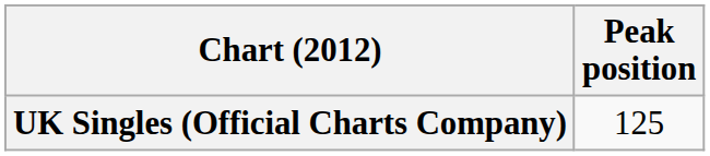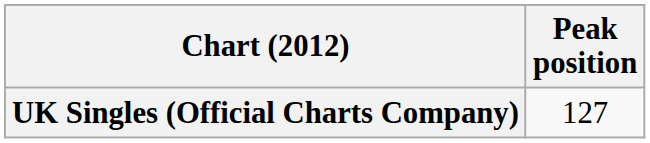UK Singles (Official Charts Company) | Peak position: 125 -> 127
